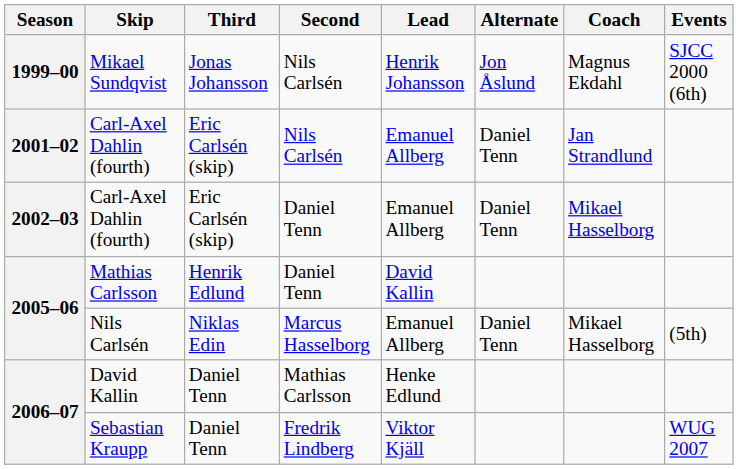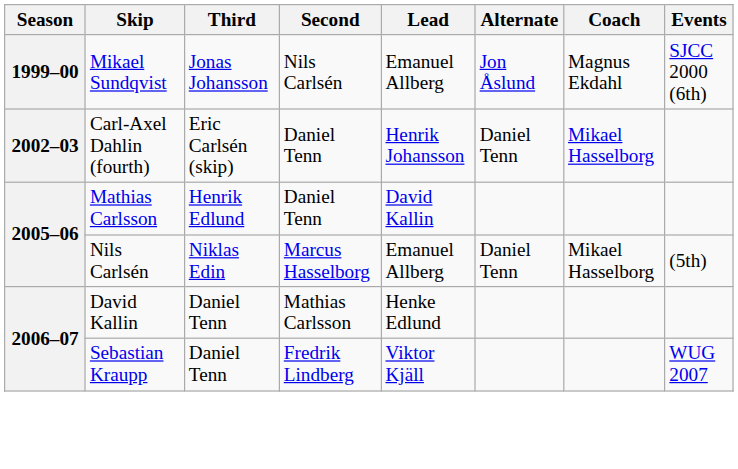Mikael Sundqvist | Lead: Henrik Johansson -> Emanuel Allberg
- row: 2001–02 | Carl-Axel Dahlin (fourth) | Eric Carlsén (skip) | Nils Carlsén | Emanuel Allberg | Daniel Tenn | Jan Strandlund
2002–03 / Carl-Axel Dahlin (fourth) | Lead: Emanuel Allberg -> Henrik Johansson
